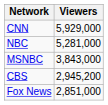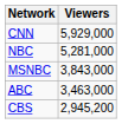+ row: ABC | 3,463,000
- row: Fox News | 2,851,000
